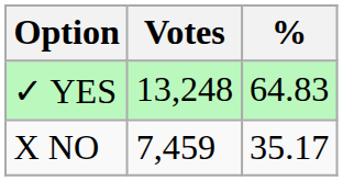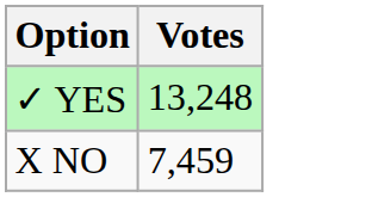- column: % | 64.83 | 35.17
